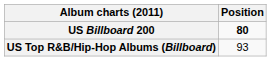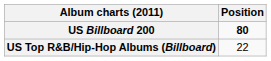US Top R&B/Hip-Hop Albums (Billboard) | Position: 93 -> 22
